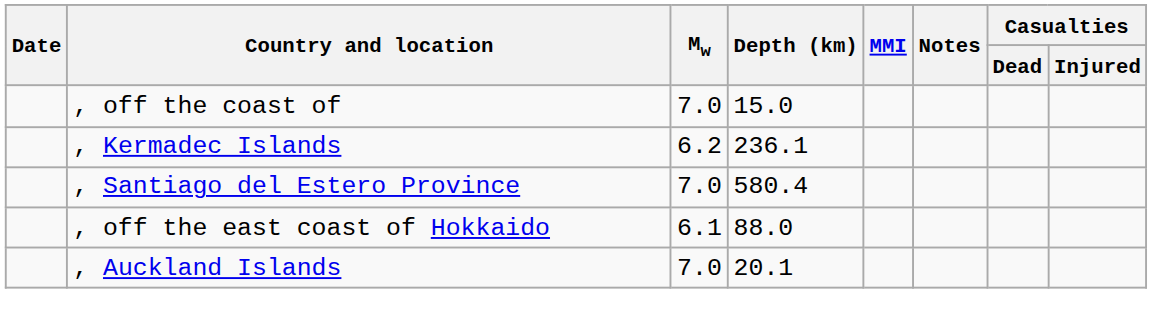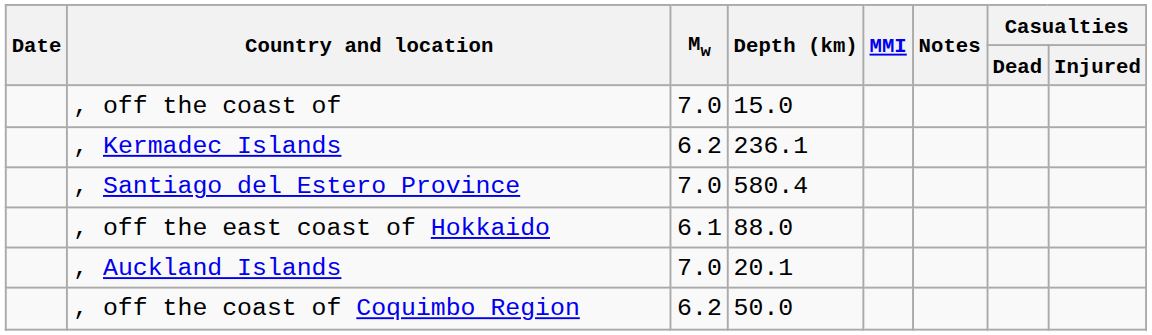+ row: , off the coast of Coquimbo Region | 6.2 | 50.0
